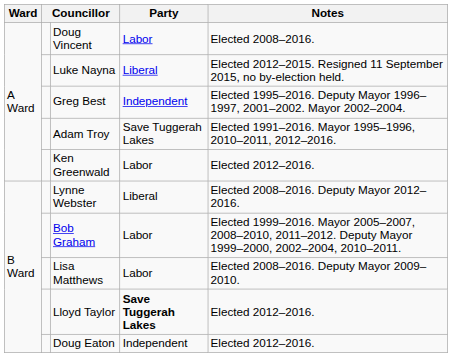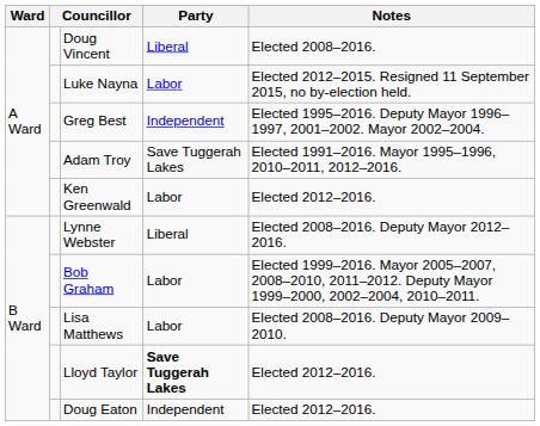Doug Vincent | Party: Labor -> Liberal
Luke Nayna | Party: Liberal -> Labor
